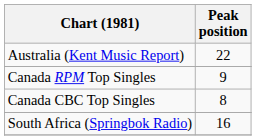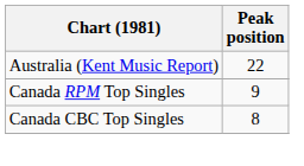- row: South Africa (Springbok Radio) | 16
